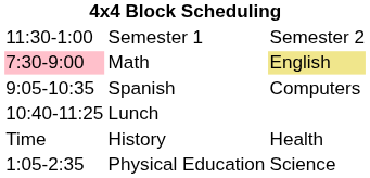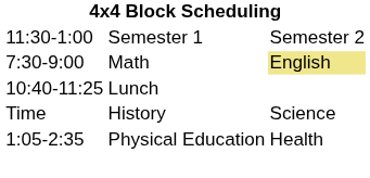Math | column 1: pink background -> no background
- row: 9:05-10:35 | Spanish | Computers
History | column 3: Health -> Science
Physical Education | column 3: Science -> Health
